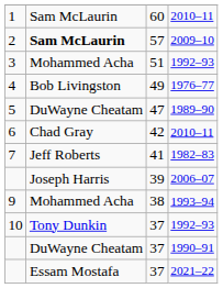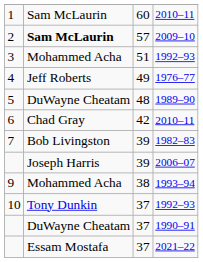4 | column 2: Bob Livingston -> Jeff Roberts
5 | column 3: 47 -> 48
7 | column 2: Jeff Roberts -> Bob Livingston
7 | column 3: 41 -> 39
